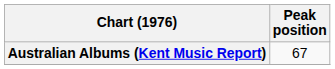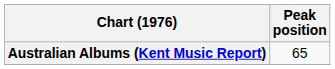Australian Albums (Kent Music Report) | Peak position: 67 -> 65
